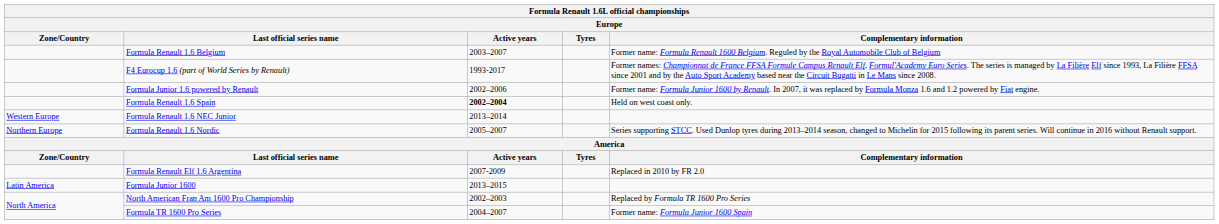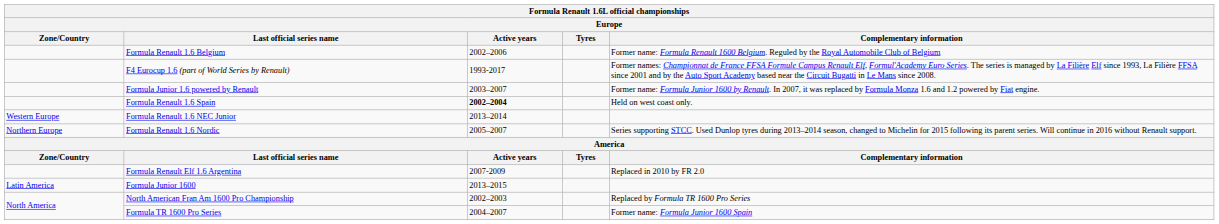Formula Renault 1.6 Belgium | Active years: 2003–2007 -> 2002–2006
Formula Junior 1.6 powered by Renault | Active years: 2002–2006 -> 2003–2007
